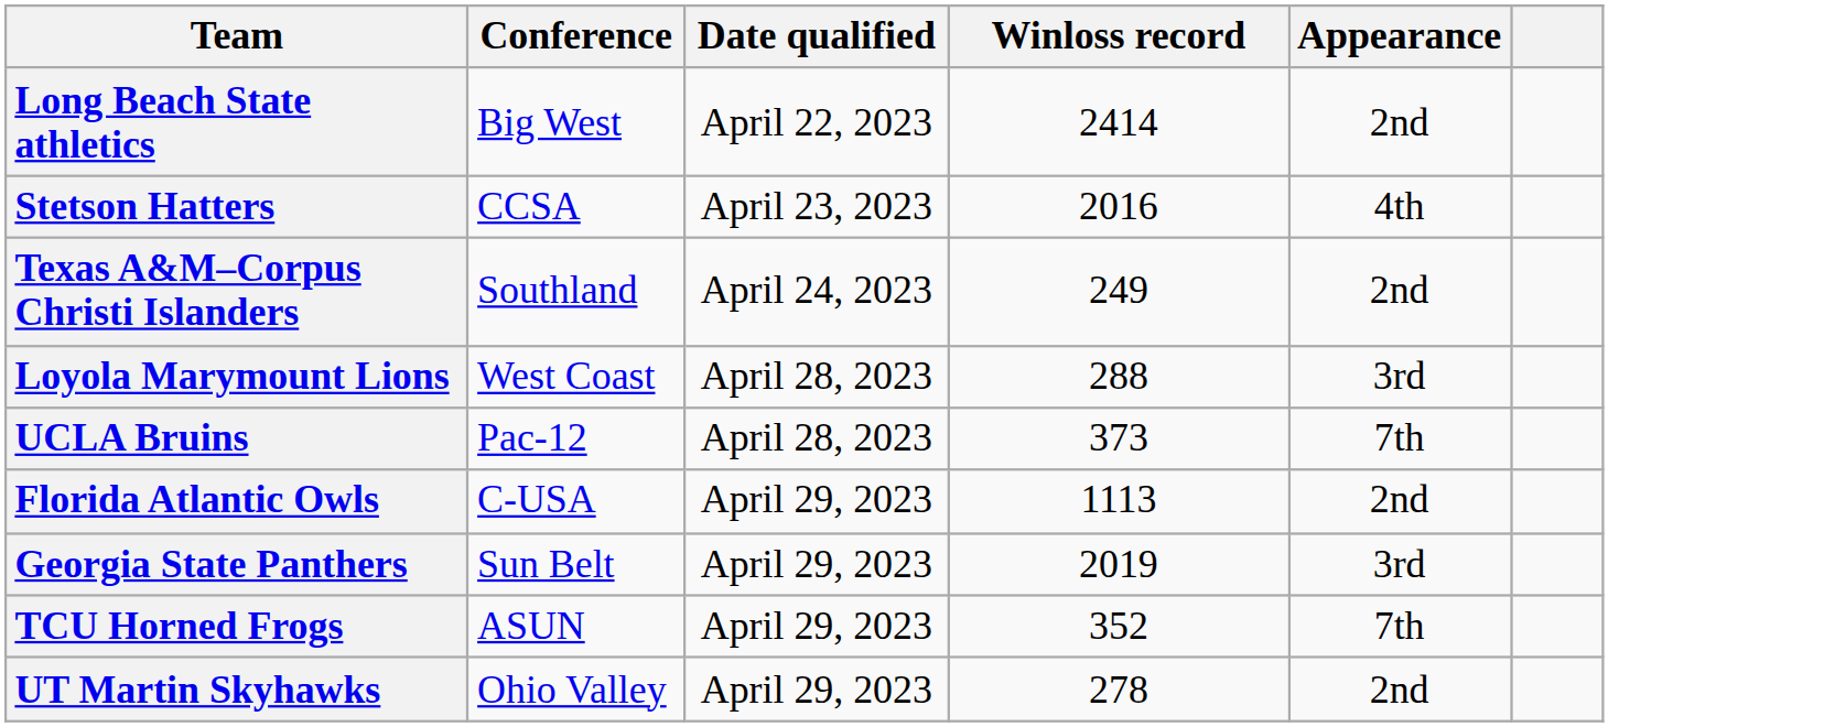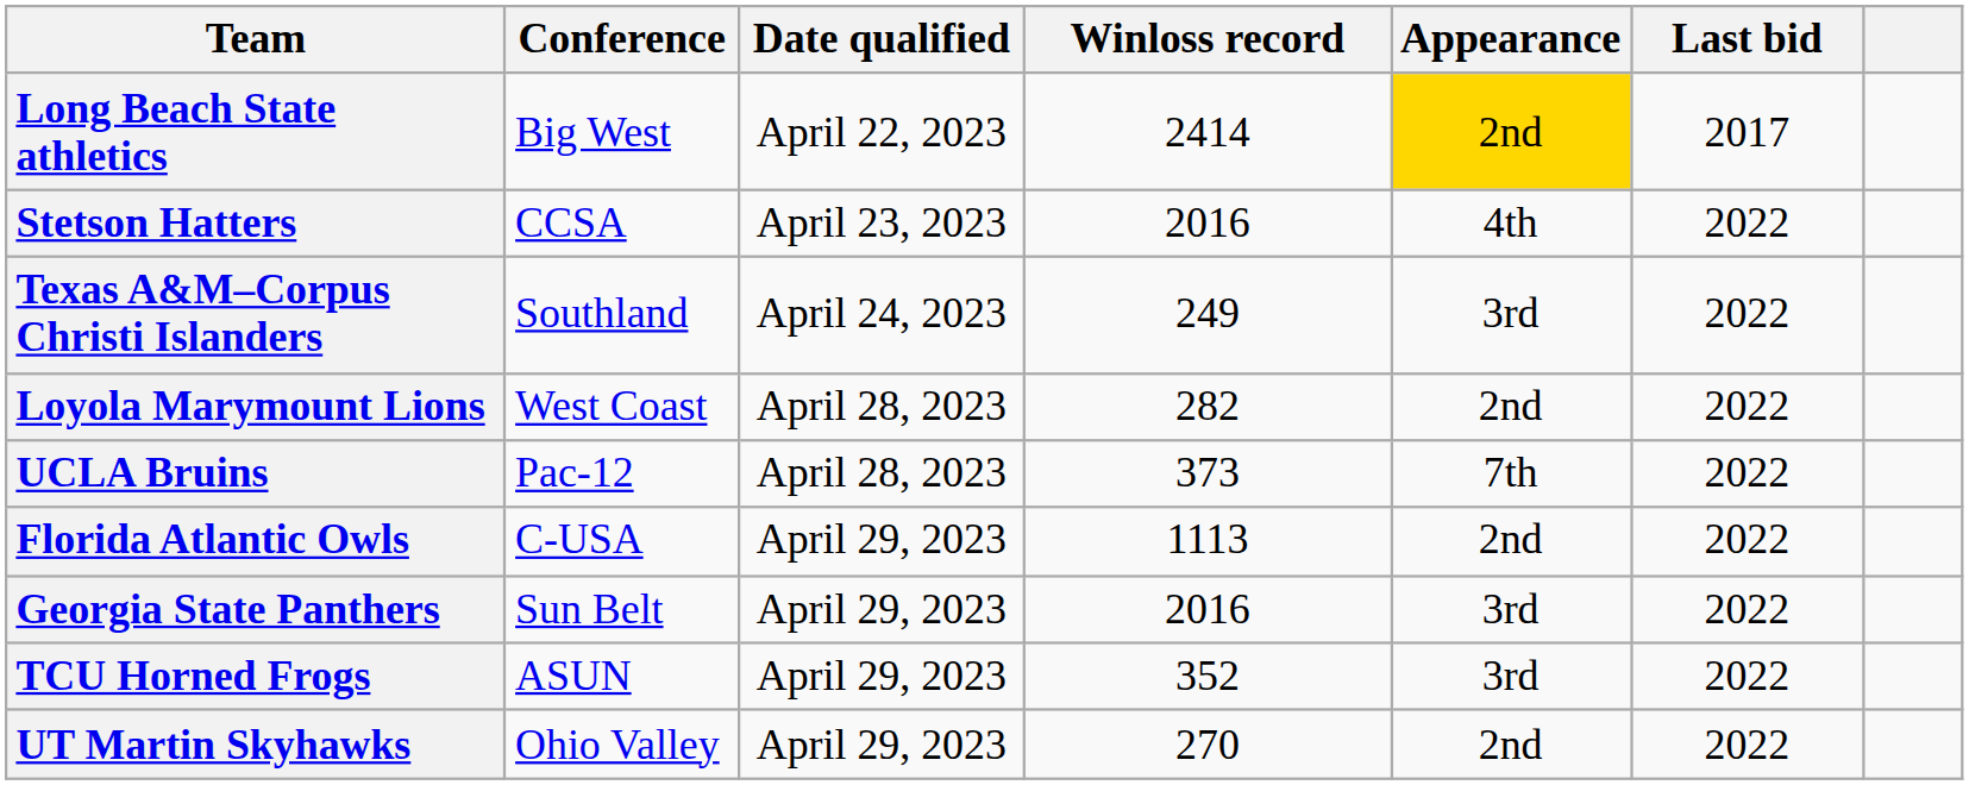+ column: Last bid | 2017 | 2022 | 2022 | 2022 | 2022 | 2022 | 2022 | 2022 | 2022
Long Beach State athletics | Appearance: no background -> gold background
Texas A&M–Corpus Christi Islanders | Appearance: 2nd -> 3rd
Loyola Marymount Lions | Winloss record: 288 -> 282
Loyola Marymount Lions | Appearance: 3rd -> 2nd
Georgia State Panthers | Winloss record: 2019 -> 2016
TCU Horned Frogs | Appearance: 7th -> 3rd
UT Martin Skyhawks | Winloss record: 278 -> 270
